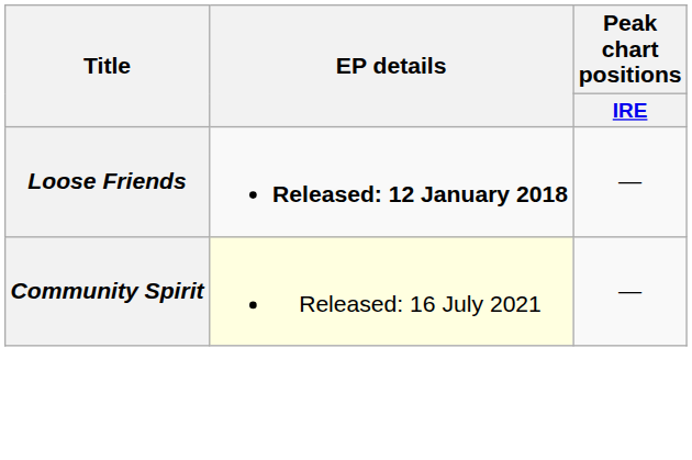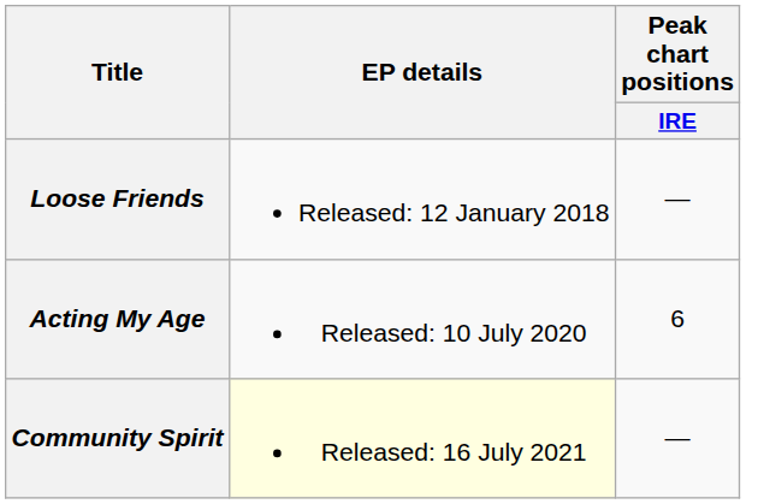Loose Friends | EP details: bold -> normal
+ row: Acting My Age | Released: 10 July 2020 | 6
